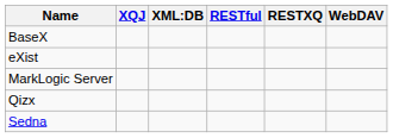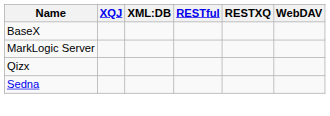- row: eXist
